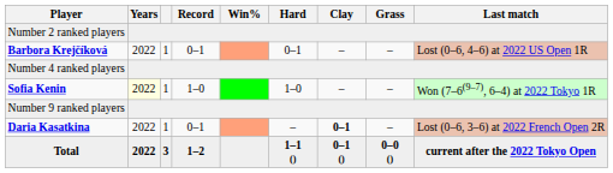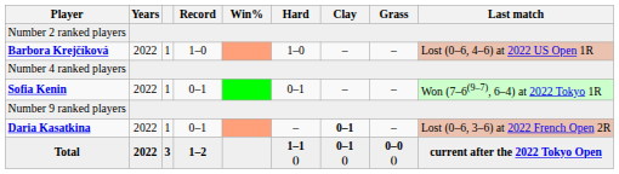Barbora Krejčíková | Record: 0–1 -> 1–0
Barbora Krejčíková | Hard: 0–1 -> 1–0
Sofia Kenin | Years: lightyellow background -> no background
Sofia Kenin | Record: 1–0 -> 0–1
Sofia Kenin | Hard: 1–0 -> 0–1
